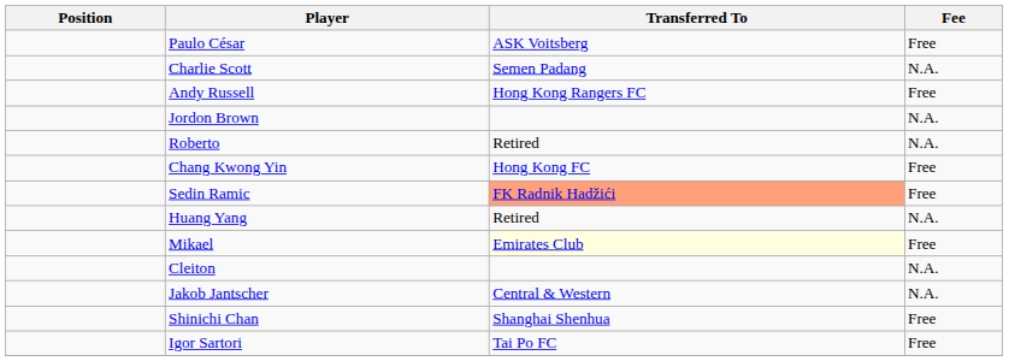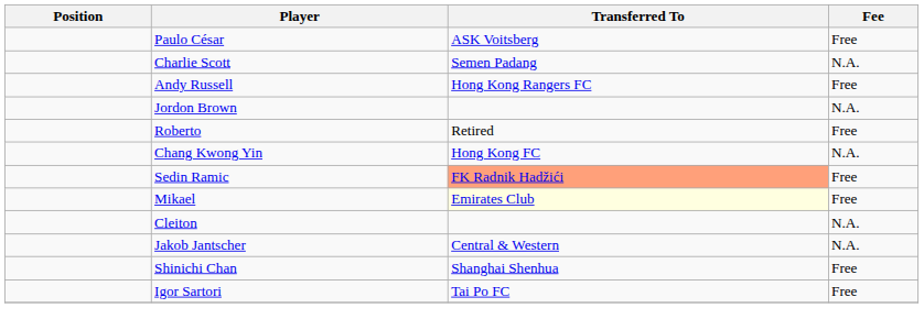Roberto | Fee: N.A. -> Free
Chang Kwong Yin | Fee: Free -> N.A.
- row: Huang Yang | Retired | N.A.
